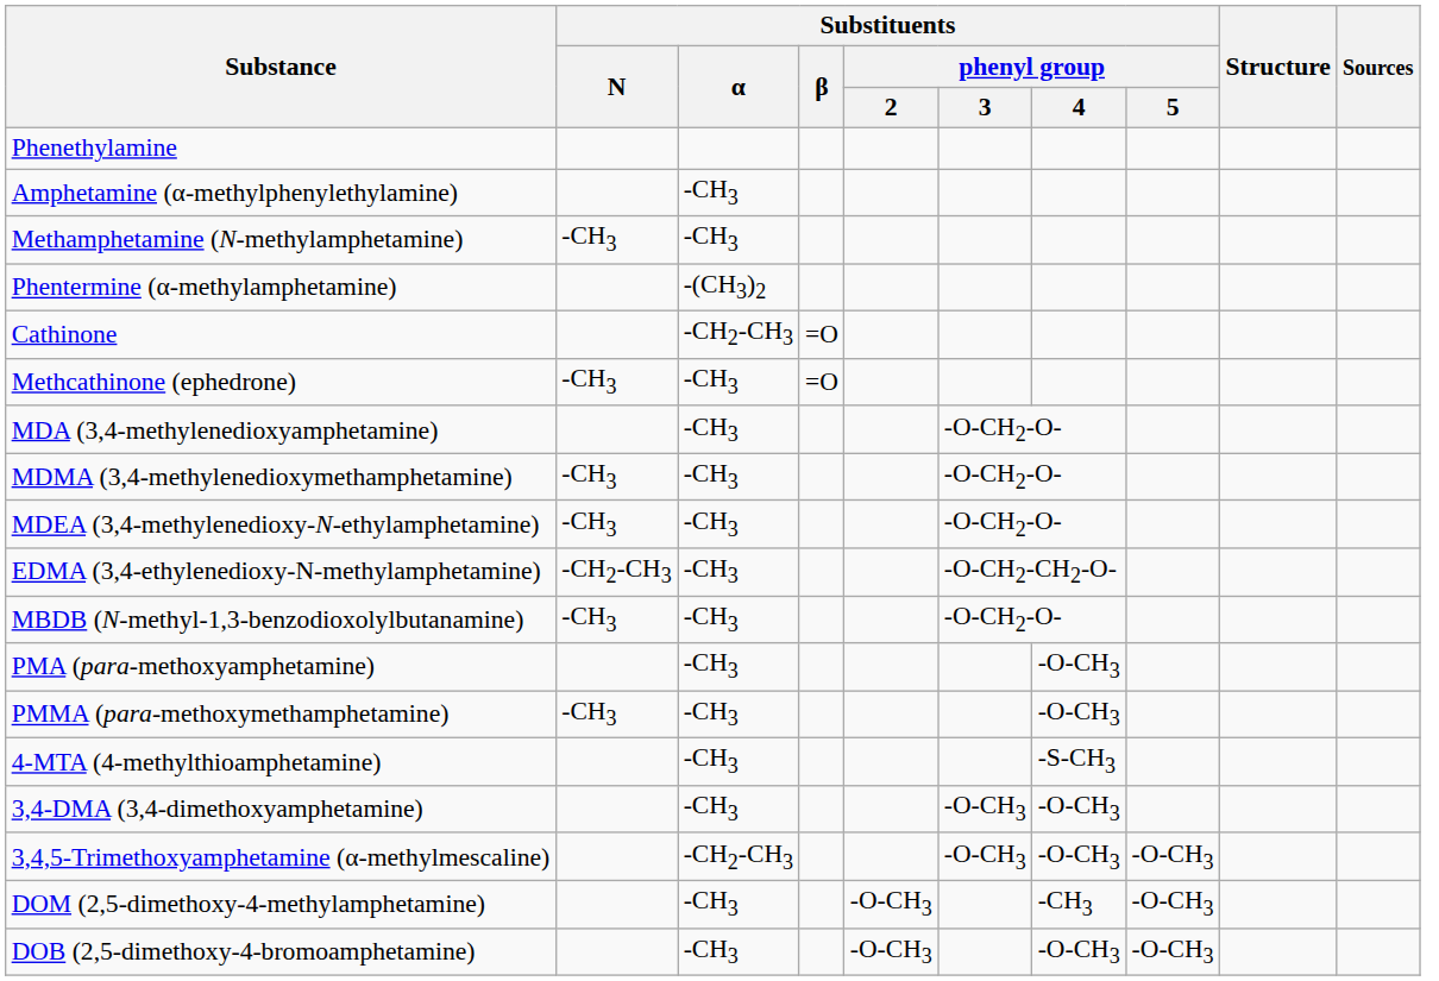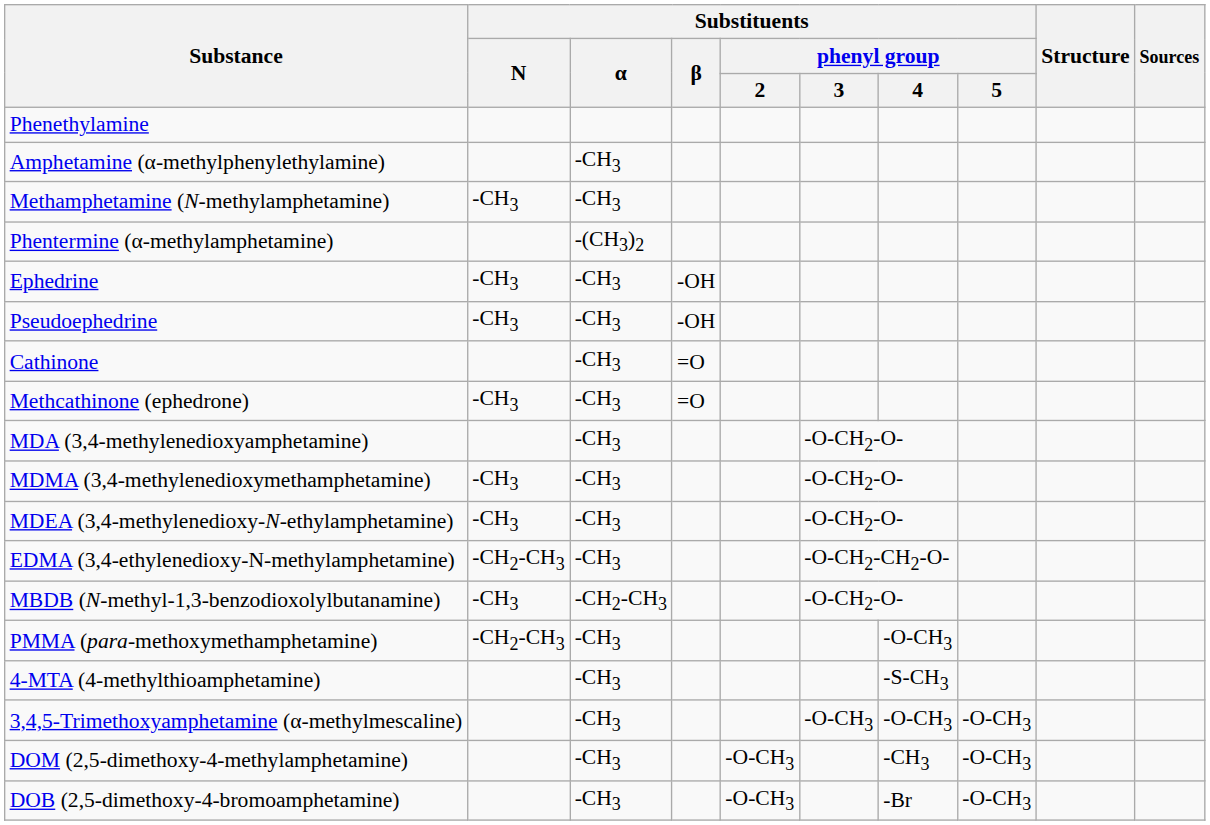+ row: Ephedrine | -CH3 | -CH3 | -OH
+ row: Pseudoephedrine | -CH3 | -CH3 | -OH
Cathinone | Substituents / α: -CH2-CH3 -> -CH3
MBDB (N-methyl-1,3-benzodioxolylbutanamine) | Substituents / α: -CH3 -> -CH2-CH3
- row: PMA (para-methoxyamphetamine) | -CH3 | -O-CH3
PMMA (para-methoxymethamphetamine) | Substituents / N: -CH3 -> -CH2-CH3
- row: 3,4-DMA (3,4-dimethoxyamphetamine) | -CH3 | -O-CH3 | -O-CH3
3,4,5-Trimethoxyamphetamine (α-methylmescaline) | Substituents / α: -CH2-CH3 -> -CH3
DOB (2,5-dimethoxy-4-bromoamphetamine) | Substituents / phenyl group / 4: -O-CH3 -> -Br
